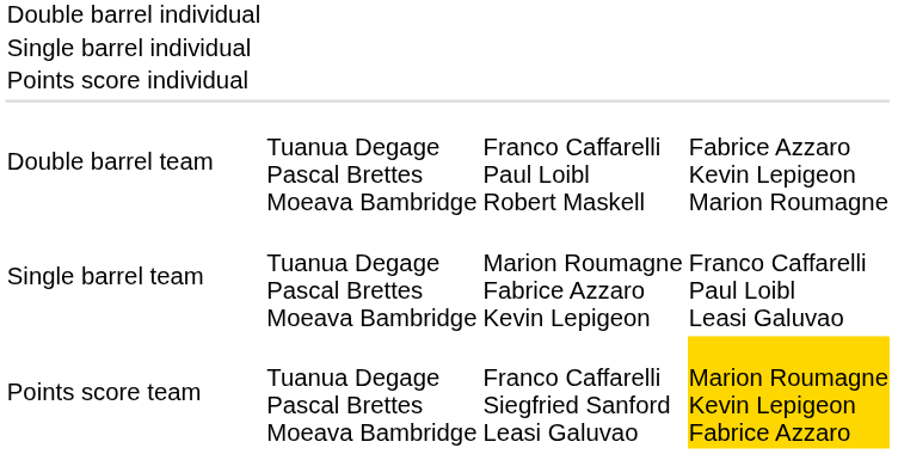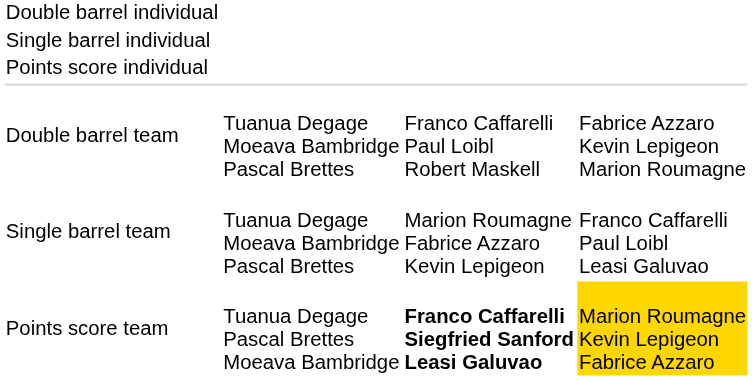Double barrel team | column 2: Tuanua Degage Pascal Brettes Moeava Bambridge -> Tuanua Degage Moeava Bambridge Pascal Brettes
Single barrel team | column 2: Tuanua Degage Pascal Brettes Moeava Bambridge -> Tuanua Degage Moeava Bambridge Pascal Brettes
Points score team | column 3: normal -> bold
